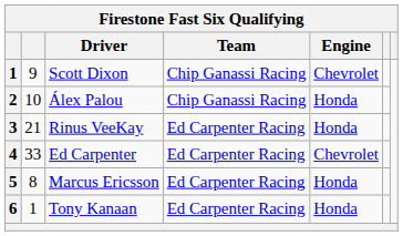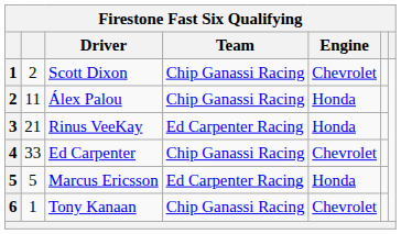Scott Dixon | column 2: 9 -> 2
Álex Palou | column 2: 10 -> 11
Ed Carpenter | Team: Ed Carpenter Racing -> Chip Ganassi Racing
Marcus Ericsson | column 2: 8 -> 5
Tony Kanaan | Team: Ed Carpenter Racing -> Chip Ganassi Racing
Tony Kanaan | Engine: Honda -> Chevrolet
